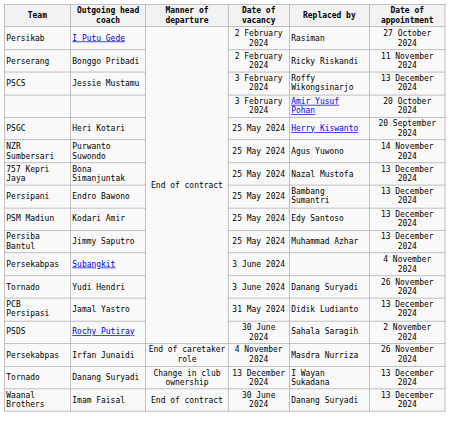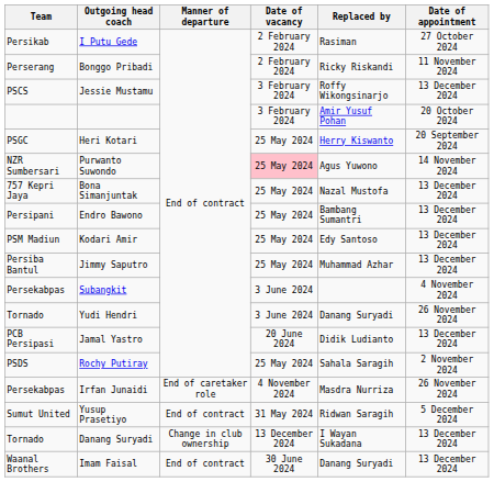Purwanto Suwondo | Date of vacancy: no background -> pink background
Jamal Yastro | Date of vacancy: 31 May 2024 -> 20 June 2024
Rochy Putiray | Date of vacancy: 30 June 2024 -> 25 May 2024
+ row: Sumut United | Yusup Prasetiyo | End of contract | 31 May 2024 | Ridwan Saragih | 5 December 2024
